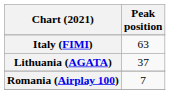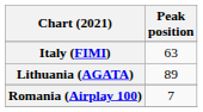Lithuania (AGATA) | Peak position: 37 -> 89
